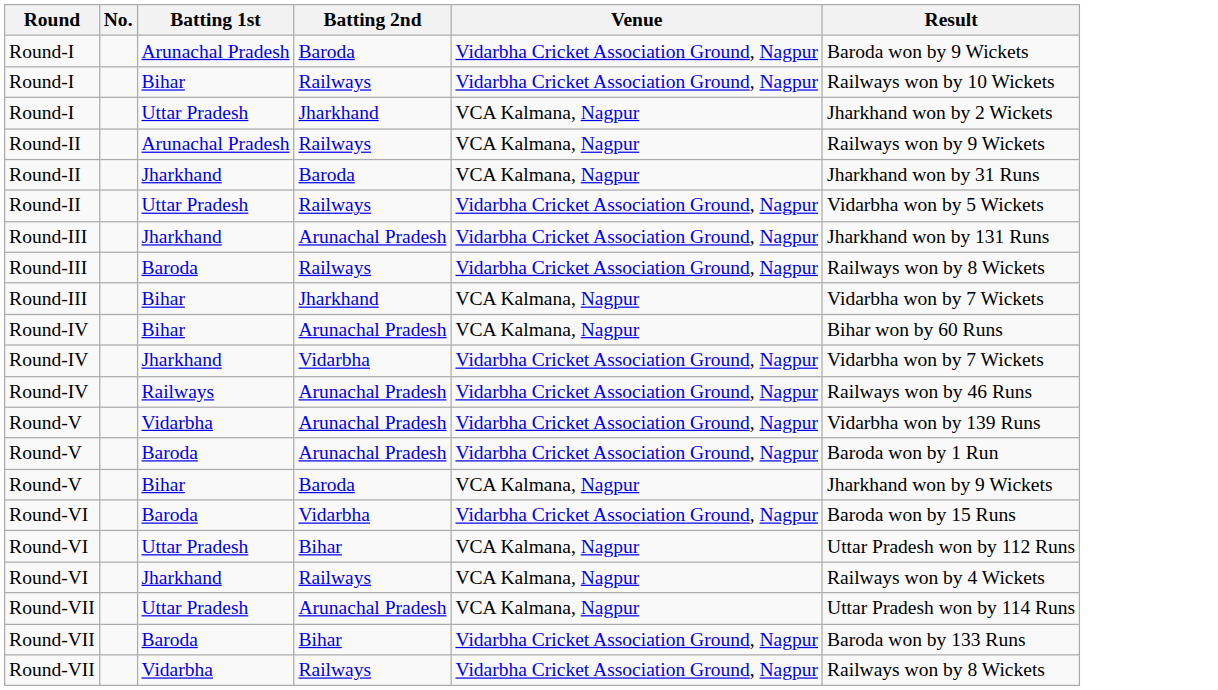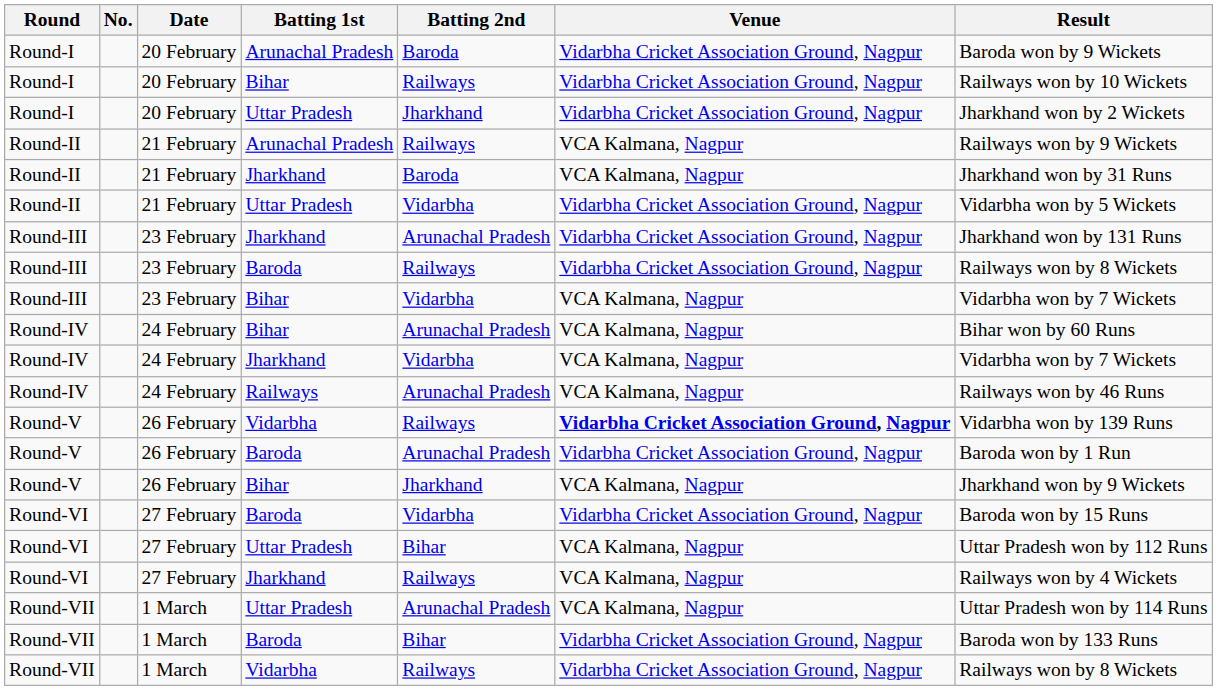+ column: Date | 20 February | 20 February | 20 February | 21 February | 21 February | 21 February | 23 February | 23 February | 23 February | 24 February | 24 February | 24 February | 26 February | 26 February | 26 February | 27 February | 27 February | 27 February | 1 March | 1 March | 1 March
Round-I / Uttar Pradesh | Venue: VCA Kalmana, Nagpur -> Vidarbha Cricket Association Ground, Nagpur
Round-II / Uttar Pradesh | Batting 2nd: Railways -> Vidarbha
Round-III / Bihar | Batting 2nd: Jharkhand -> Vidarbha
Round-IV / Jharkhand | Venue: Vidarbha Cricket Association Ground, Nagpur -> VCA Kalmana, Nagpur
Round-IV / Railways | Venue: Vidarbha Cricket Association Ground, Nagpur -> VCA Kalmana, Nagpur
Round-V / Vidarbha | Batting 2nd: Arunachal Pradesh -> Railways
Round-V / Vidarbha | Venue: normal -> bold
Round-V / Bihar | Batting 2nd: Baroda -> Jharkhand
